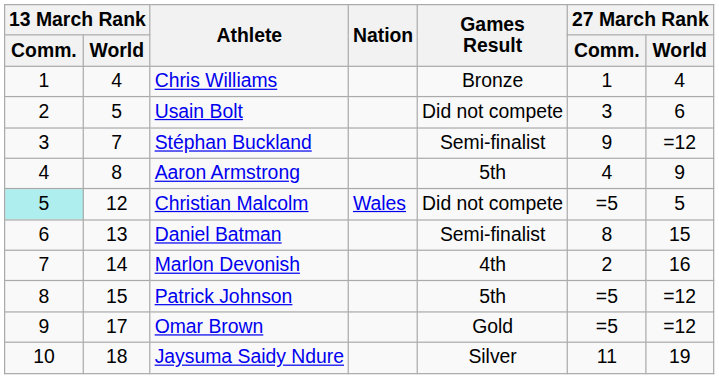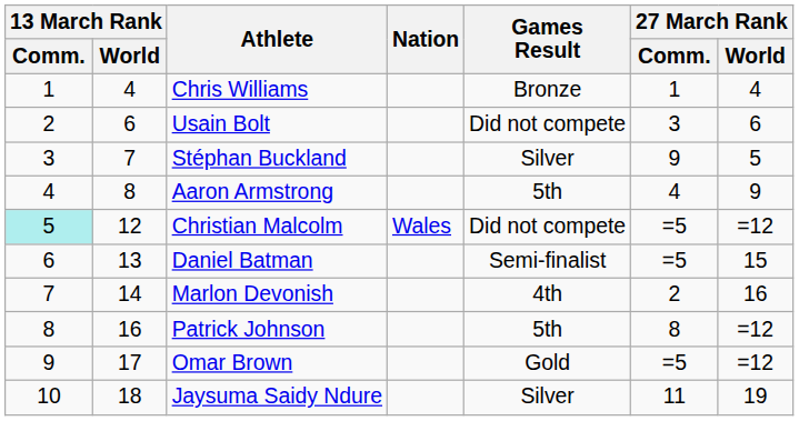Usain Bolt | 13 March Rank / World: 5 -> 6
Stéphan Buckland | Games Result: Semi-finalist -> Silver
Stéphan Buckland | 27 March Rank / World: =12 -> 5
Christian Malcolm | 27 March Rank / World: 5 -> =12
Daniel Batman | 27 March Rank / Comm.: 8 -> =5
Patrick Johnson | 13 March Rank / World: 15 -> 16
Patrick Johnson | 27 March Rank / Comm.: =5 -> 8
